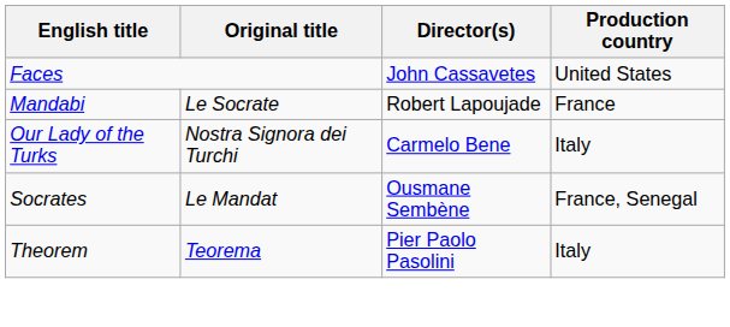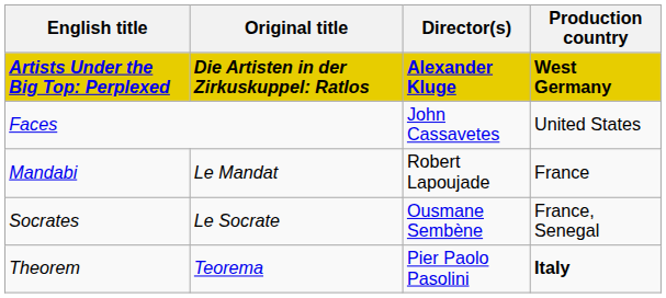+ row: Artists Under the Big Top: Perplexed | Die Artisten in der Zirkuskuppel: Ratlos | Alexander Kluge | West Germany
Mandabi | Original title: Le Socrate -> Le Mandat
- row: Our Lady of the Turks | Nostra Signora dei Turchi | Carmelo Bene | Italy
Socrates | Original title: Le Mandat -> Le Socrate
Theorem | Production country: normal -> bold
